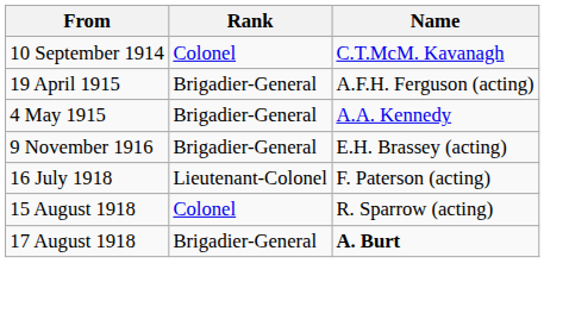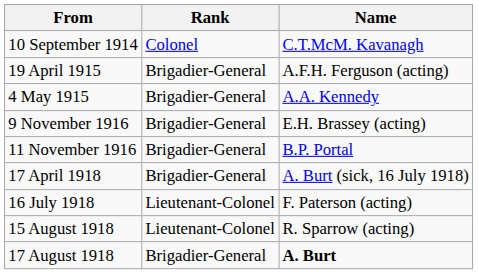+ row: 11 November 1916 | Brigadier-General | B.P. Portal
+ row: 17 April 1918 | Brigadier-General | A. Burt (sick, 16 July 1918)
15 August 1918 | Rank: Colonel -> Lieutenant-Colonel
